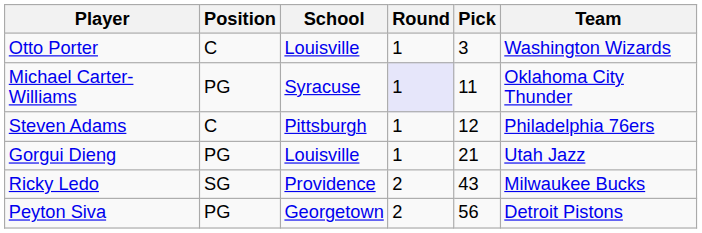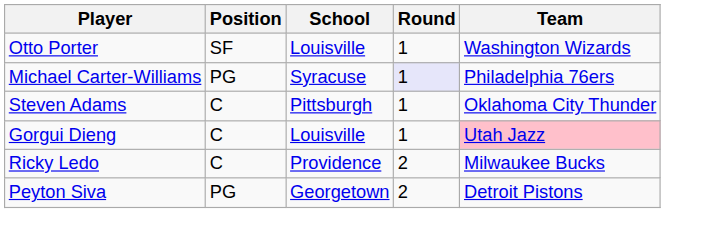- column: Pick | 3 | 11 | 12 | 21 | 43 | 56
Otto Porter | Position: C -> SF
Michael Carter-Williams | Team: Oklahoma City Thunder -> Philadelphia 76ers
Steven Adams | Team: Philadelphia 76ers -> Oklahoma City Thunder
Gorgui Dieng | Position: PG -> C
Gorgui Dieng | Team: no background -> pink background
Ricky Ledo | Position: SG -> C
